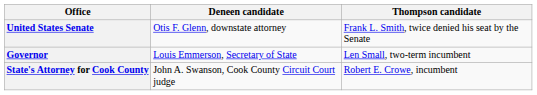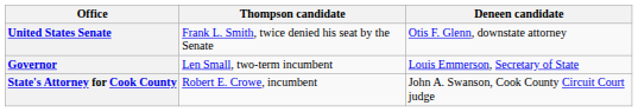columns swapped: Thompson candidate <-> Deneen candidate
